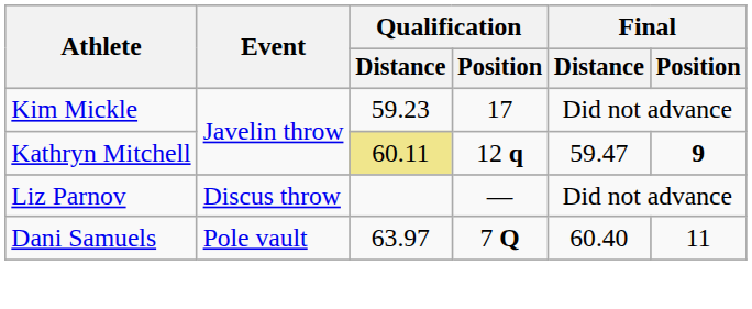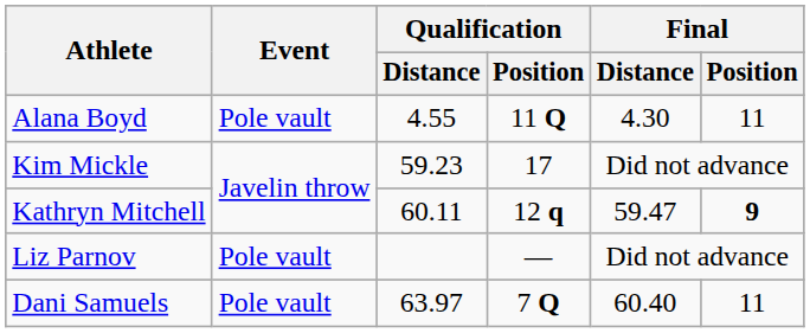+ row: Alana Boyd | Pole vault | 4.55 | 11 Q | 4.30 | 11
Kathryn Mitchell | Qualification / Distance: khaki background -> no background
Liz Parnov | Event: Discus throw -> Pole vault
